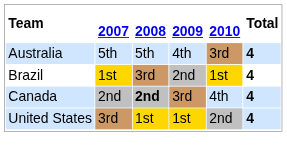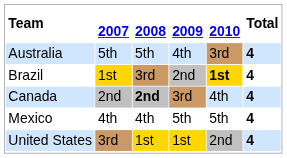Brazil | 2010: normal -> bold
+ row: Mexico | 4th | 4th | 5th | 5th | 4
